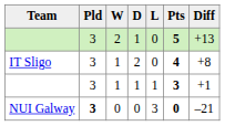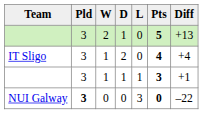IT Sligo | Diff: +8 -> +4
NUI Galway | Diff: –21 -> –22
